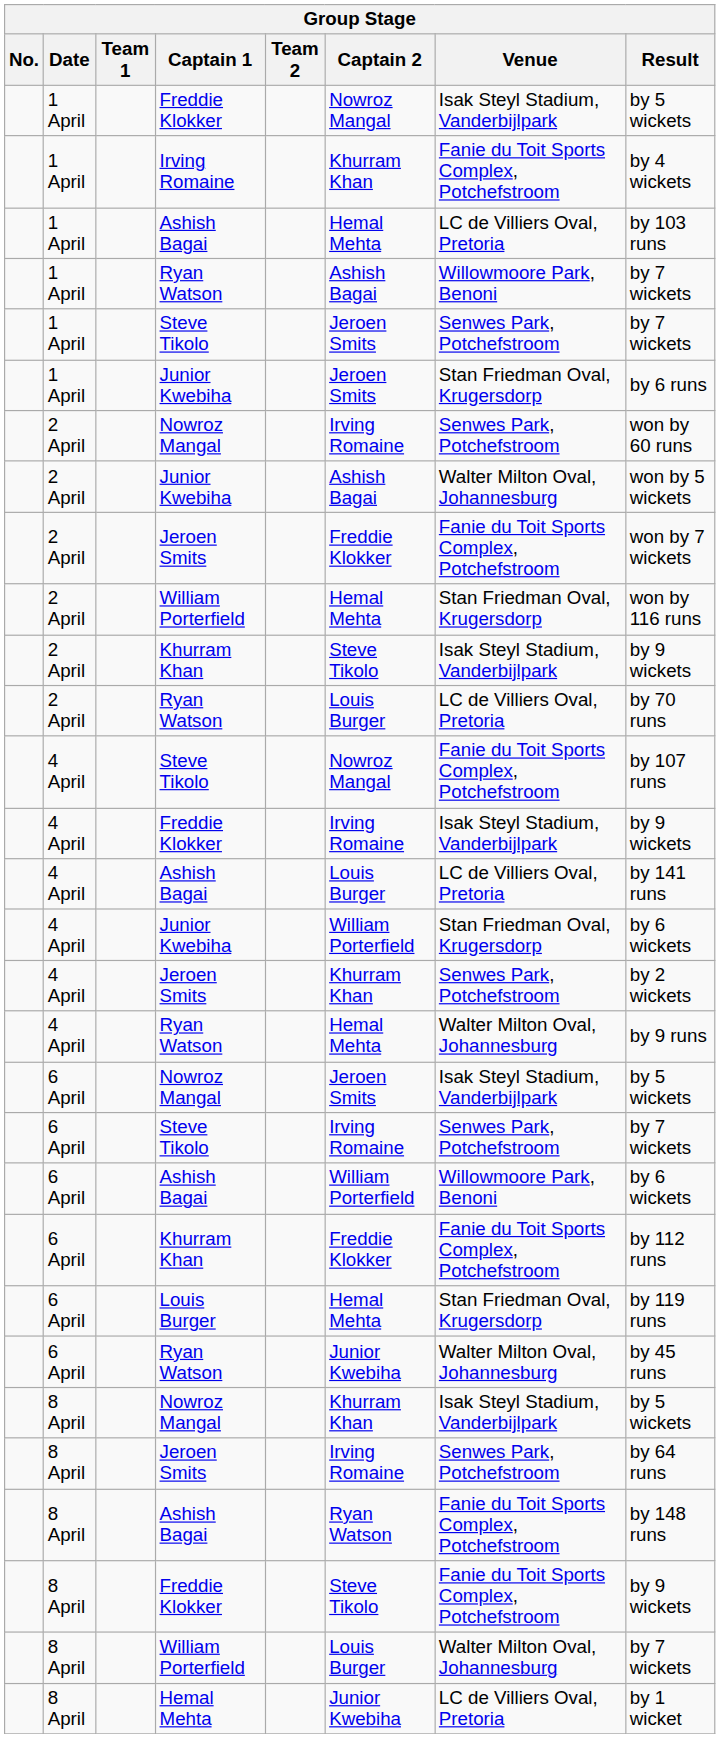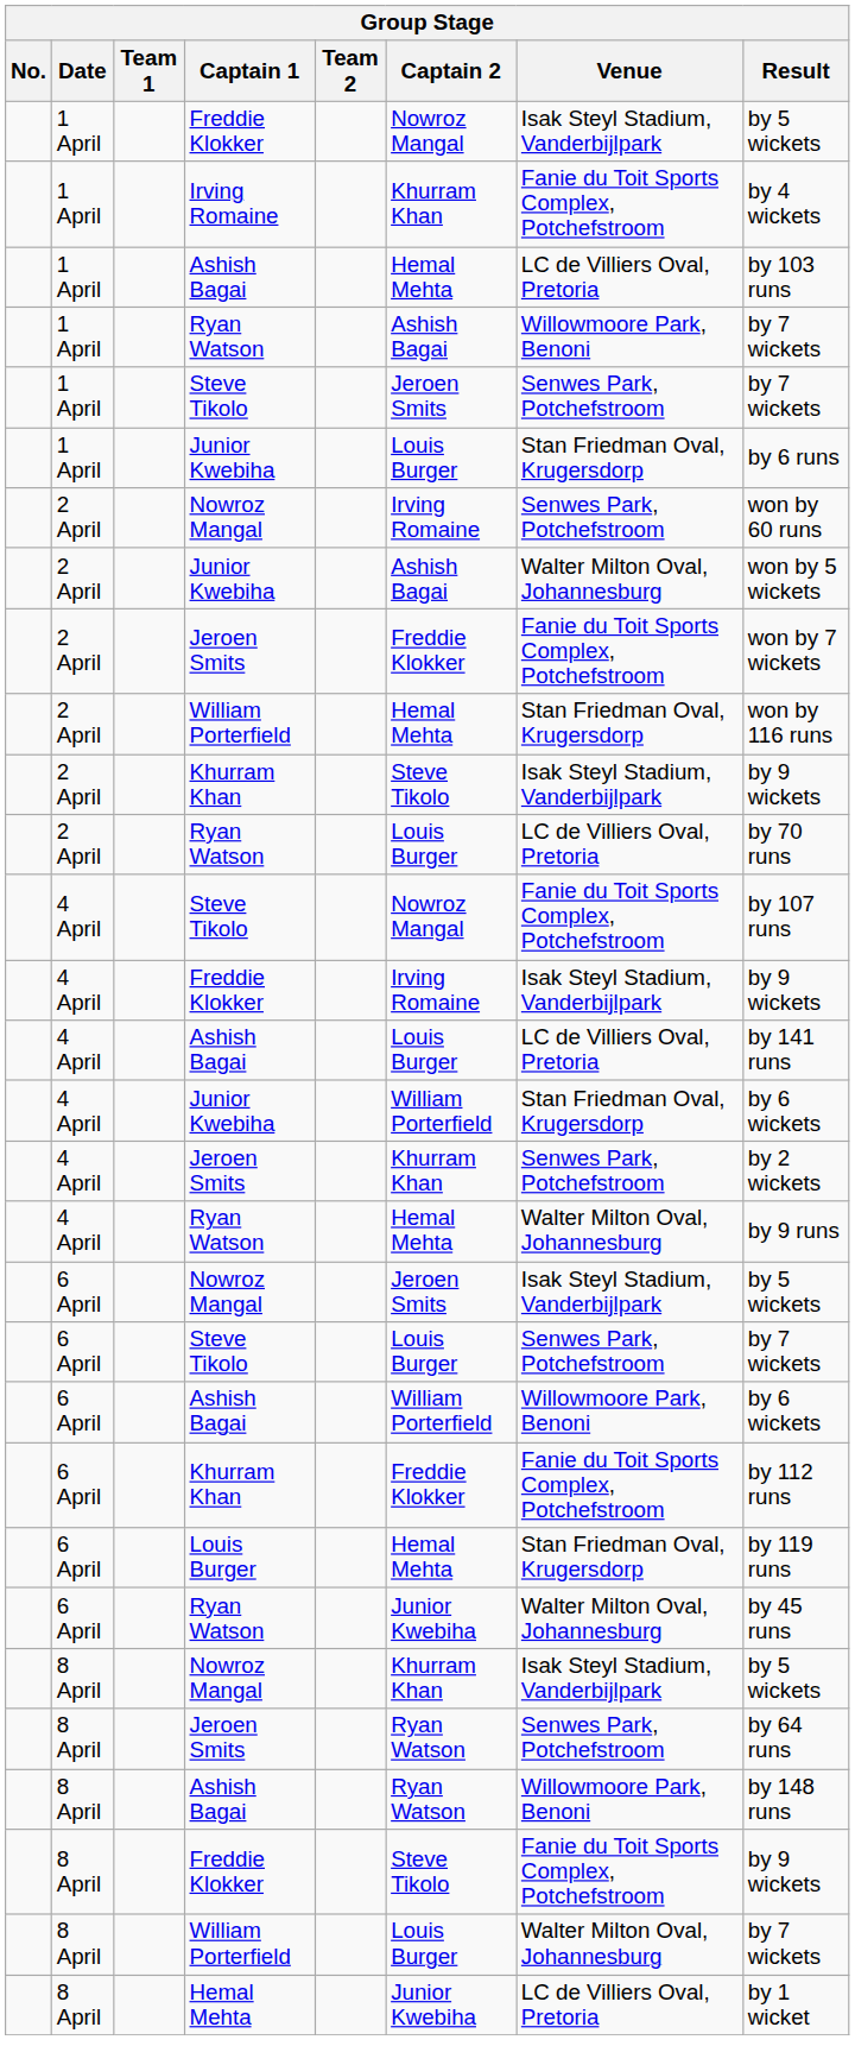1 April / Junior Kwebiha | Captain 2: Jeroen Smits -> Louis Burger
6 April / Steve Tikolo | Captain 2: Irving Romaine -> Louis Burger
8 April / Jeroen Smits | Captain 2: Irving Romaine -> Ryan Watson
8 April / Ashish Bagai | Venue: Fanie du Toit Sports Complex, Potchefstroom -> Willowmoore Park, Benoni
